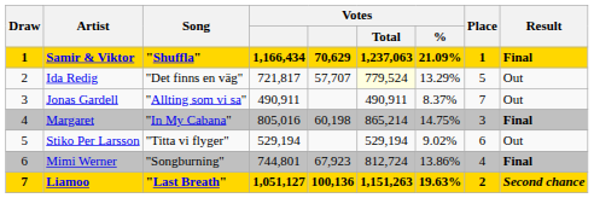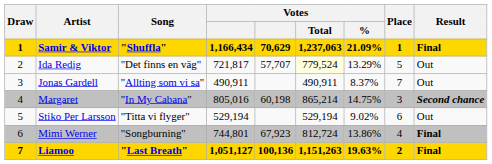Margaret | Result: Final -> Second chance
Liamoo | Result: Second chance -> Final
